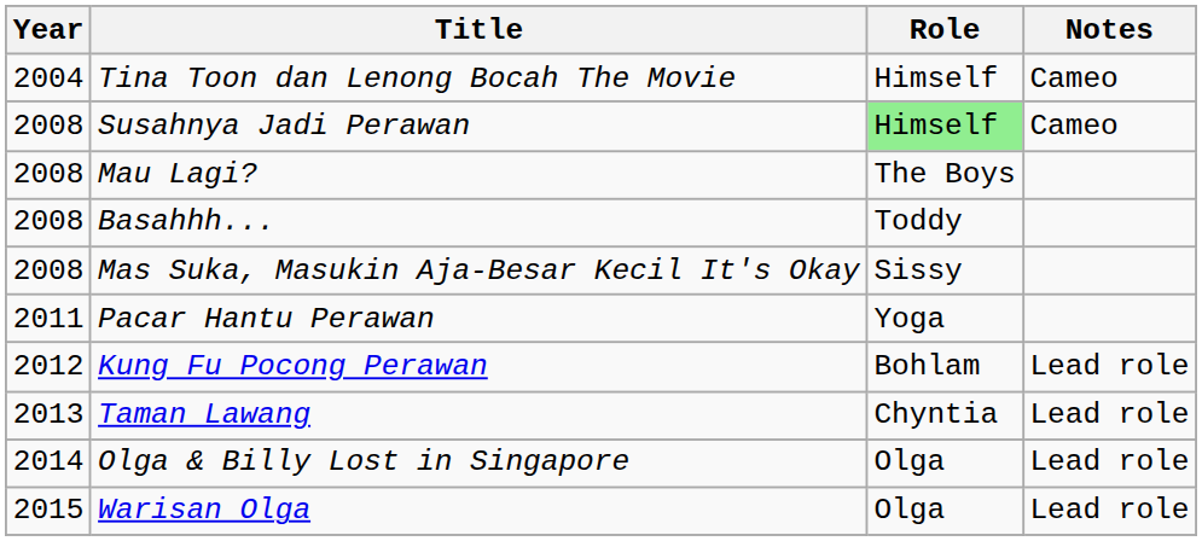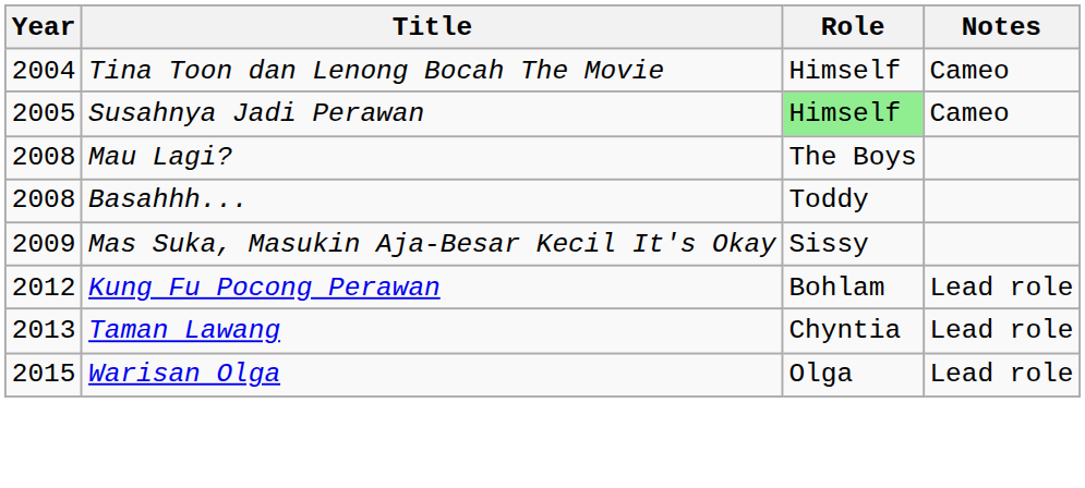Susahnya Jadi Perawan | Year: 2008 -> 2005
Mas Suka, Masukin Aja-Besar Kecil It's Okay | Year: 2008 -> 2009
- row: 2011 | Pacar Hantu Perawan | Yoga
- row: 2014 | Olga & Billy Lost in Singapore | Olga | Lead role
